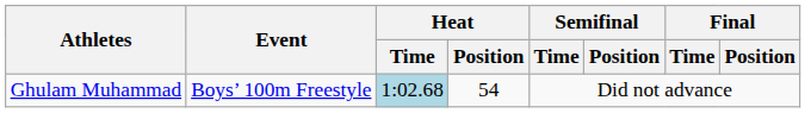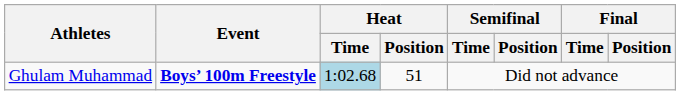Ghulam Muhammad | Event: normal -> bold
Ghulam Muhammad | Heat / Position: 54 -> 51
